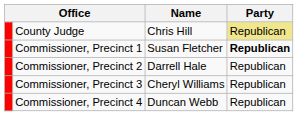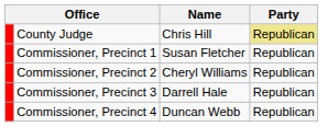Commissioner, Precinct 1 | Party: bold -> normal
Commissioner, Precinct 2 | Name: Darrell Hale -> Cheryl Williams
Commissioner, Precinct 3 | Name: Cheryl Williams -> Darrell Hale
